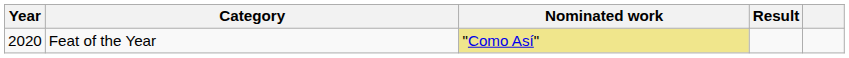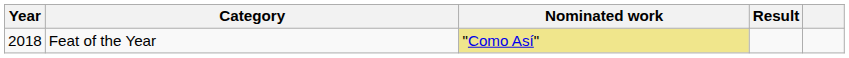Feat of the Year | Year: 2020 -> 2018
